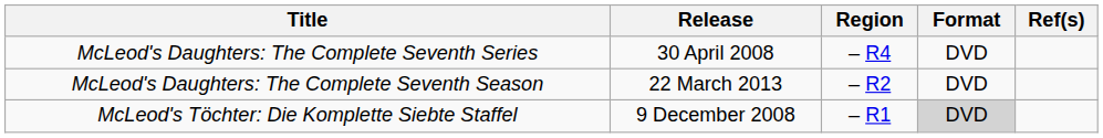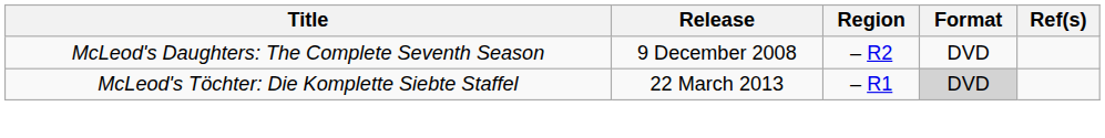- row: McLeod's Daughters: The Complete Seventh Series | 30 April 2008 | – R4 | DVD
McLeod's Daughters: The Complete Seventh Season | Release: 22 March 2013 -> 9 December 2008
McLeod's Töchter: Die Komplette Siebte Staffel | Release: 9 December 2008 -> 22 March 2013
